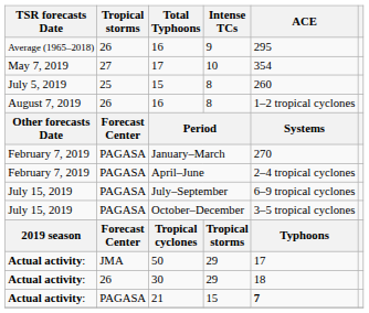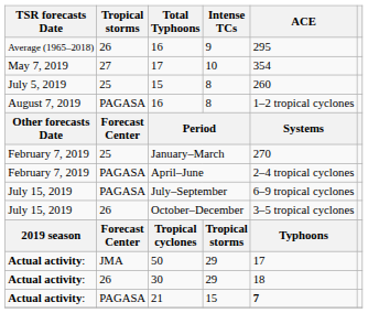16 / 8 | Tropical storms: 26 -> PAGASA
January–March | Tropical storms: PAGASA -> 25
October–December | Tropical storms: PAGASA -> 26
